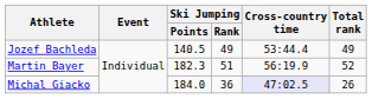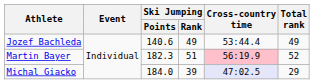Jozef Bachleda | Ski Jumping / Points: 140.5 -> 140.6
Martin Bayer | Cross-country time: no background -> pink background
Michal Giacko | Ski Jumping / Rank: 36 -> 39
Michal Giacko | Total rank: 26 -> 29
